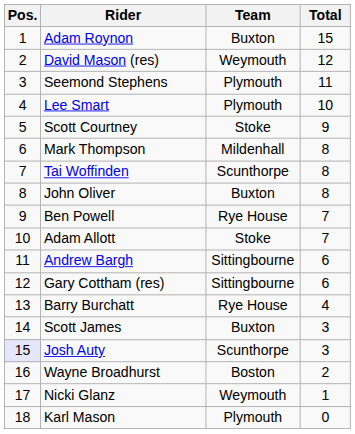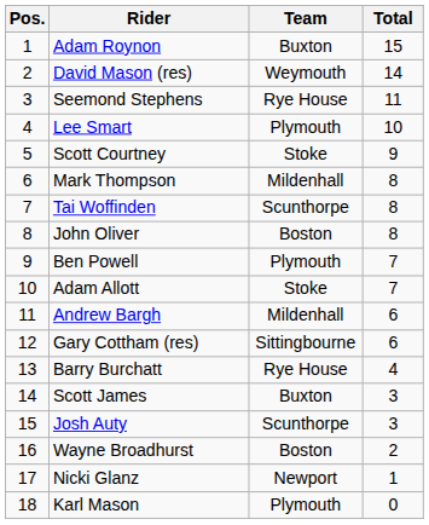David Mason (res) | Total: 12 -> 14
Seemond Stephens | Team: Plymouth -> Rye House
John Oliver | Team: Buxton -> Boston
Ben Powell | Team: Rye House -> Plymouth
Andrew Bargh | Team: Sittingbourne -> Mildenhall
Josh Auty | Pos.: lavender background -> no background
Nicki Glanz | Team: Weymouth -> Newport
